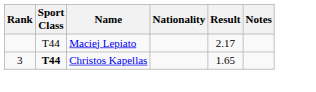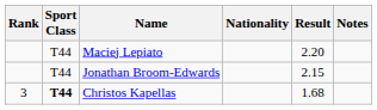Maciej Lepiato | Result: 2.17 -> 2.20
+ row: T44 | Jonathan Broom-Edwards | 2.15
Christos Kapellas | Result: 1.65 -> 1.68
